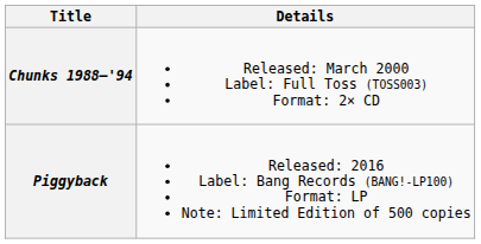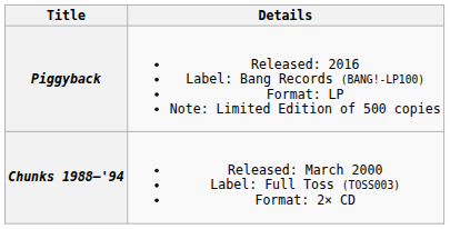rows swapped: Chunks 1988–'94 <-> Piggyback
